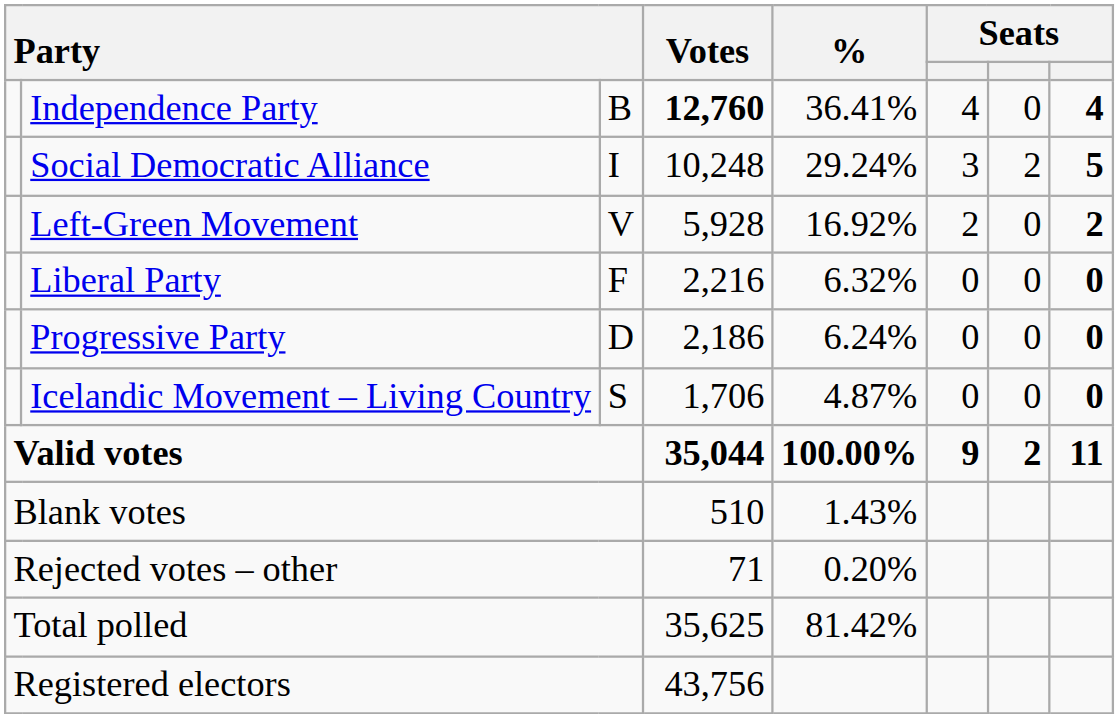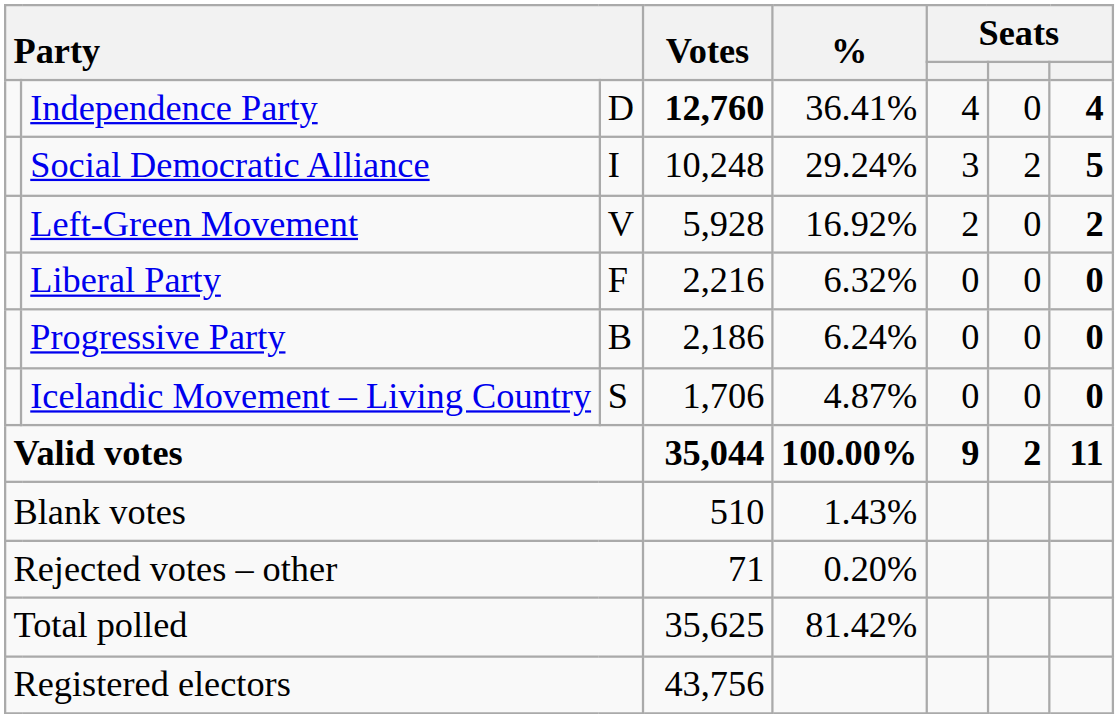Independence Party | column 3: B -> D
Progressive Party | column 3: D -> B
